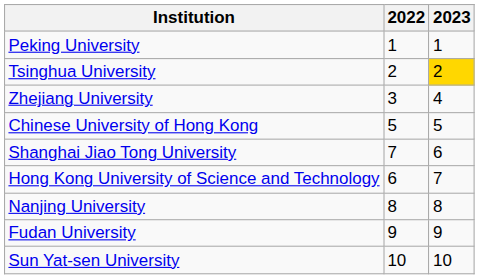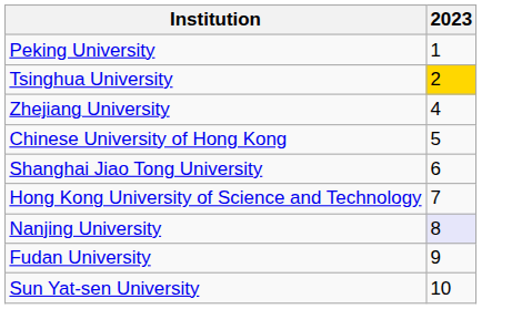- column: 2022 | 1 | 2 | 3 | 5 | 7 | 6 | 8 | 9 | 10
Nanjing University | 2023: no background -> lavender background
